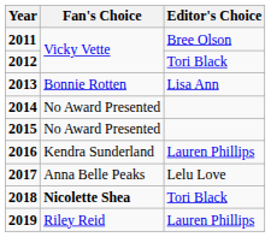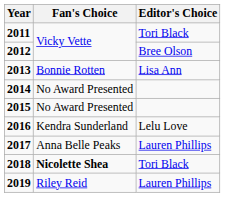2011 | Editor's Choice: Bree Olson -> Tori Black
2012 | Editor's Choice: Tori Black -> Bree Olson
2016 | Editor's Choice: Lauren Phillips -> Lelu Love
2017 | Editor's Choice: Lelu Love -> Lauren Phillips
